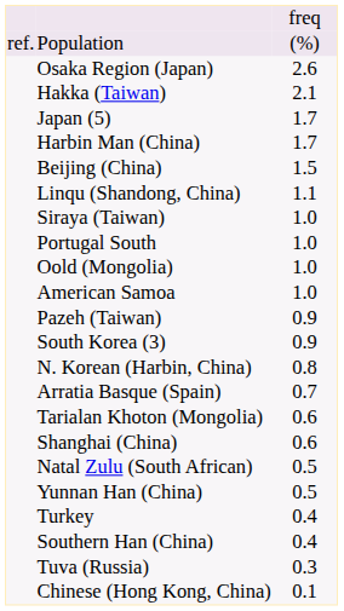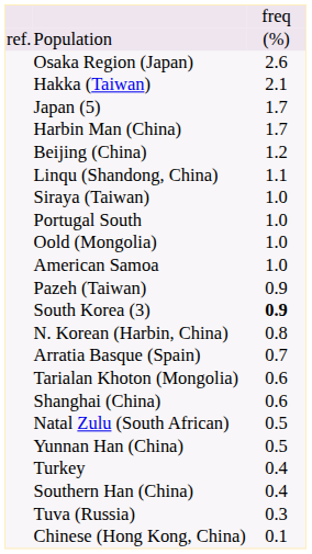Beijing (China) | column 3: 1.5 -> 1.2
South Korea (3) | column 3: normal -> bold
